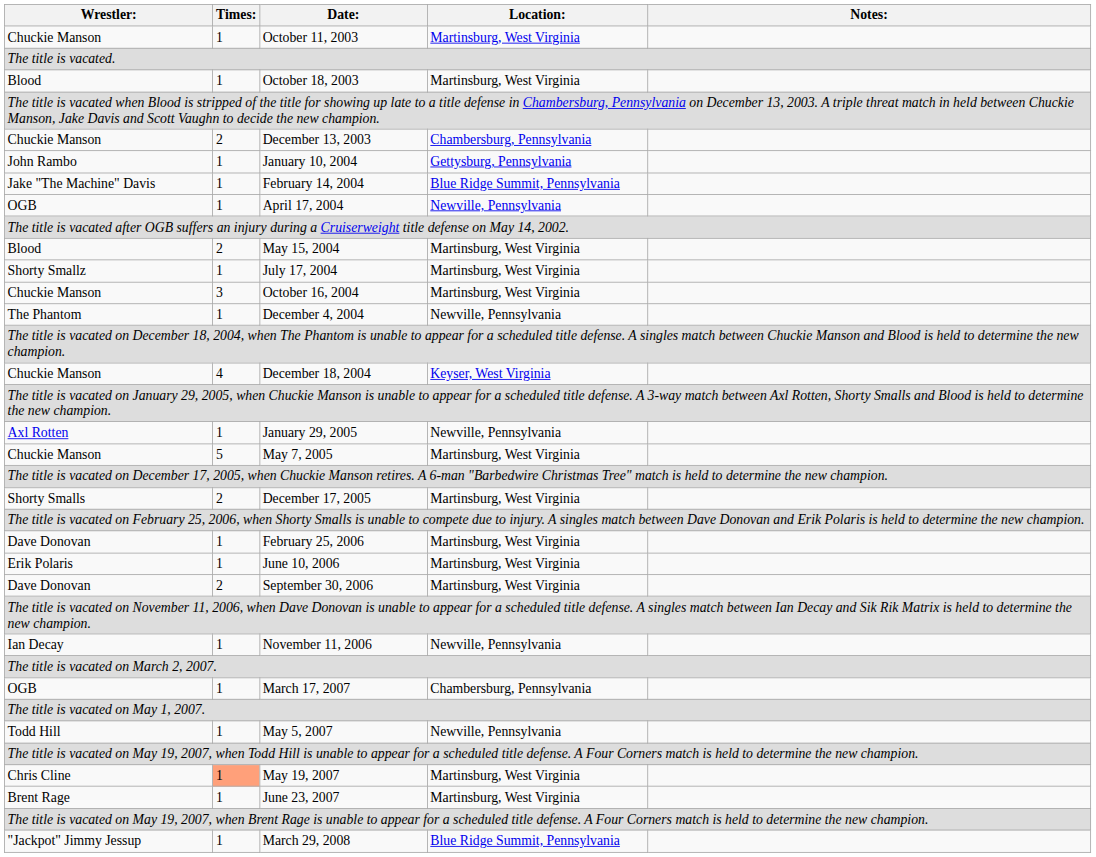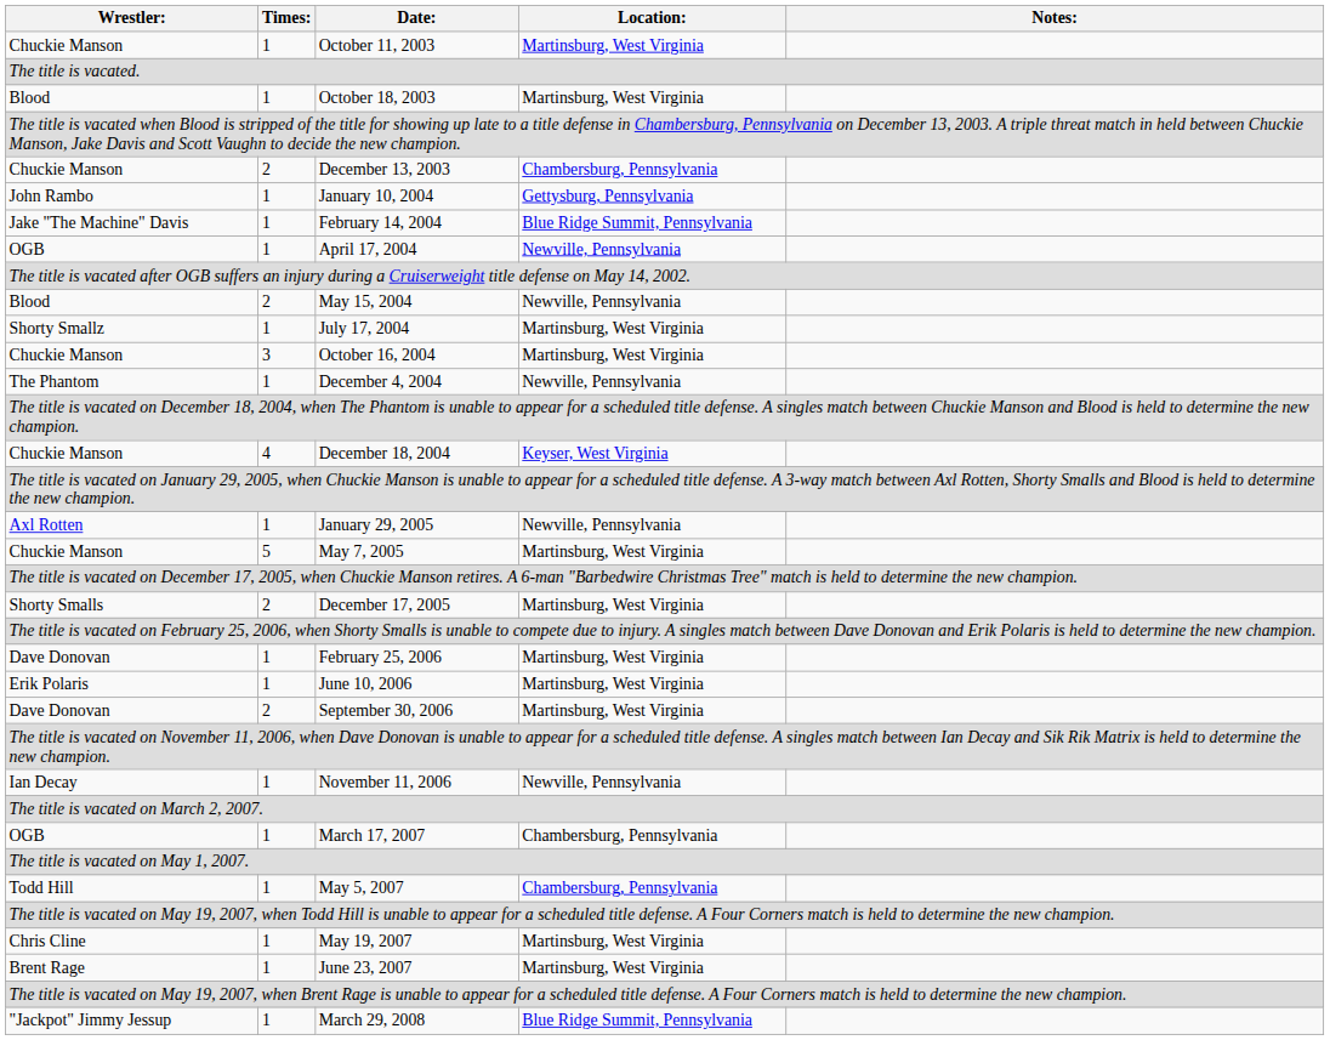May 15, 2004 | Location:: Martinsburg, West Virginia -> Newville, Pennsylvania
May 5, 2007 | Location:: Newville, Pennsylvania -> Chambersburg, Pennsylvania
May 19, 2007 | Times:: lightsalmon background -> no background
